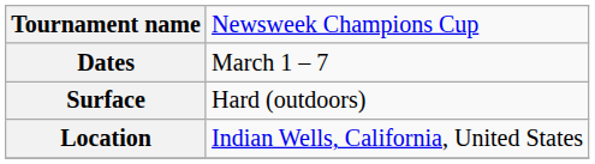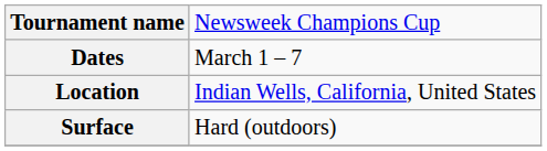rows swapped: Surface <-> Location
